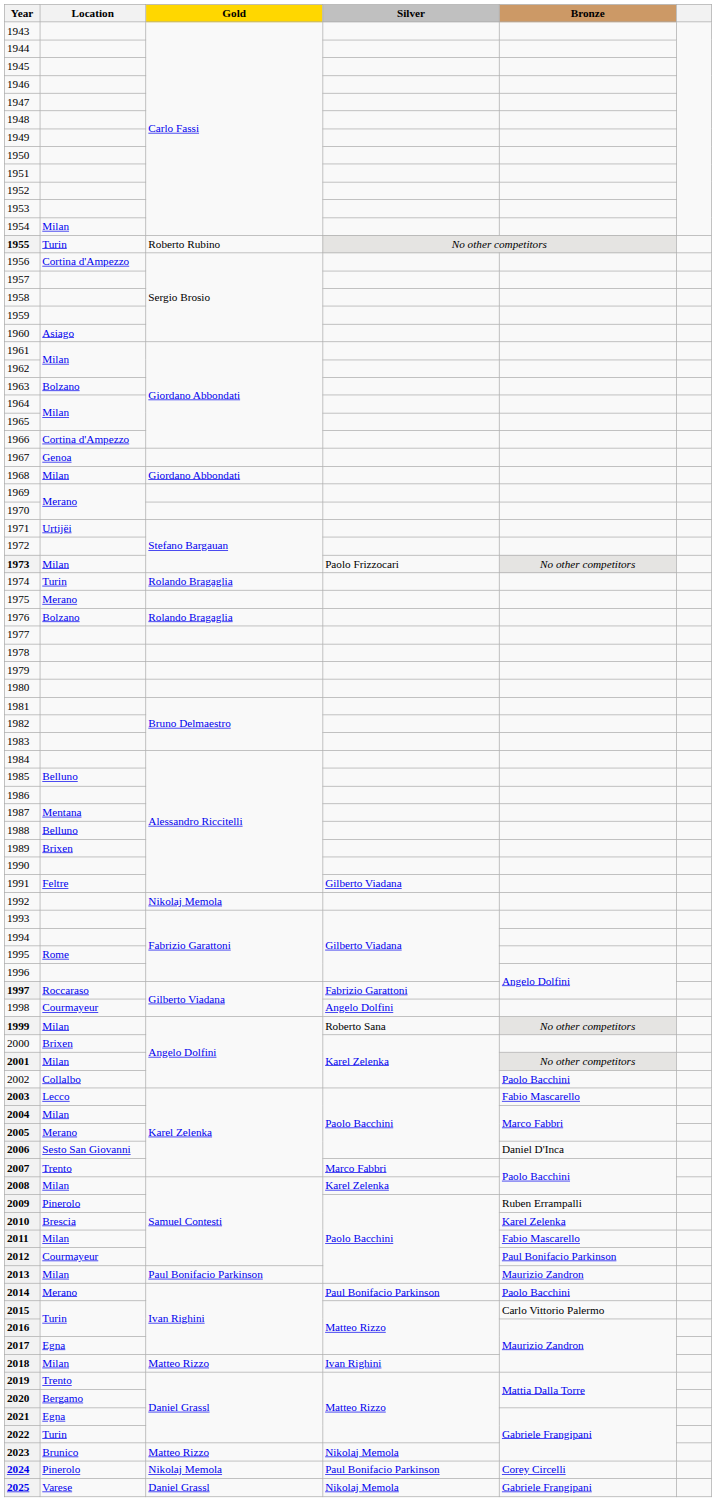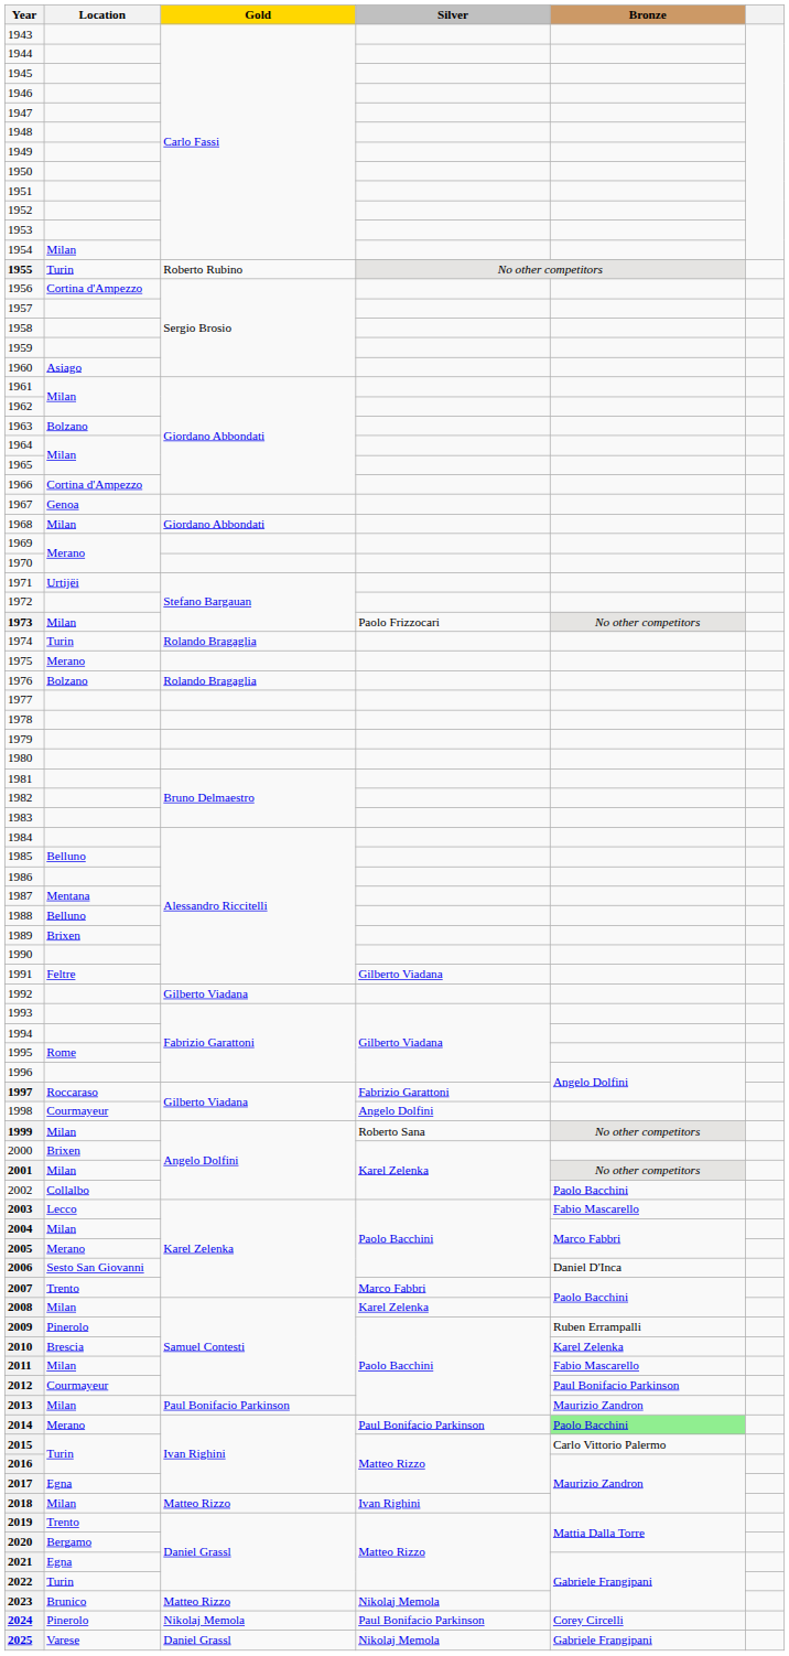1992 | Gold: Nikolaj Memola -> Gilberto Viadana
2014 | Bronze: no background -> lightgreen background
